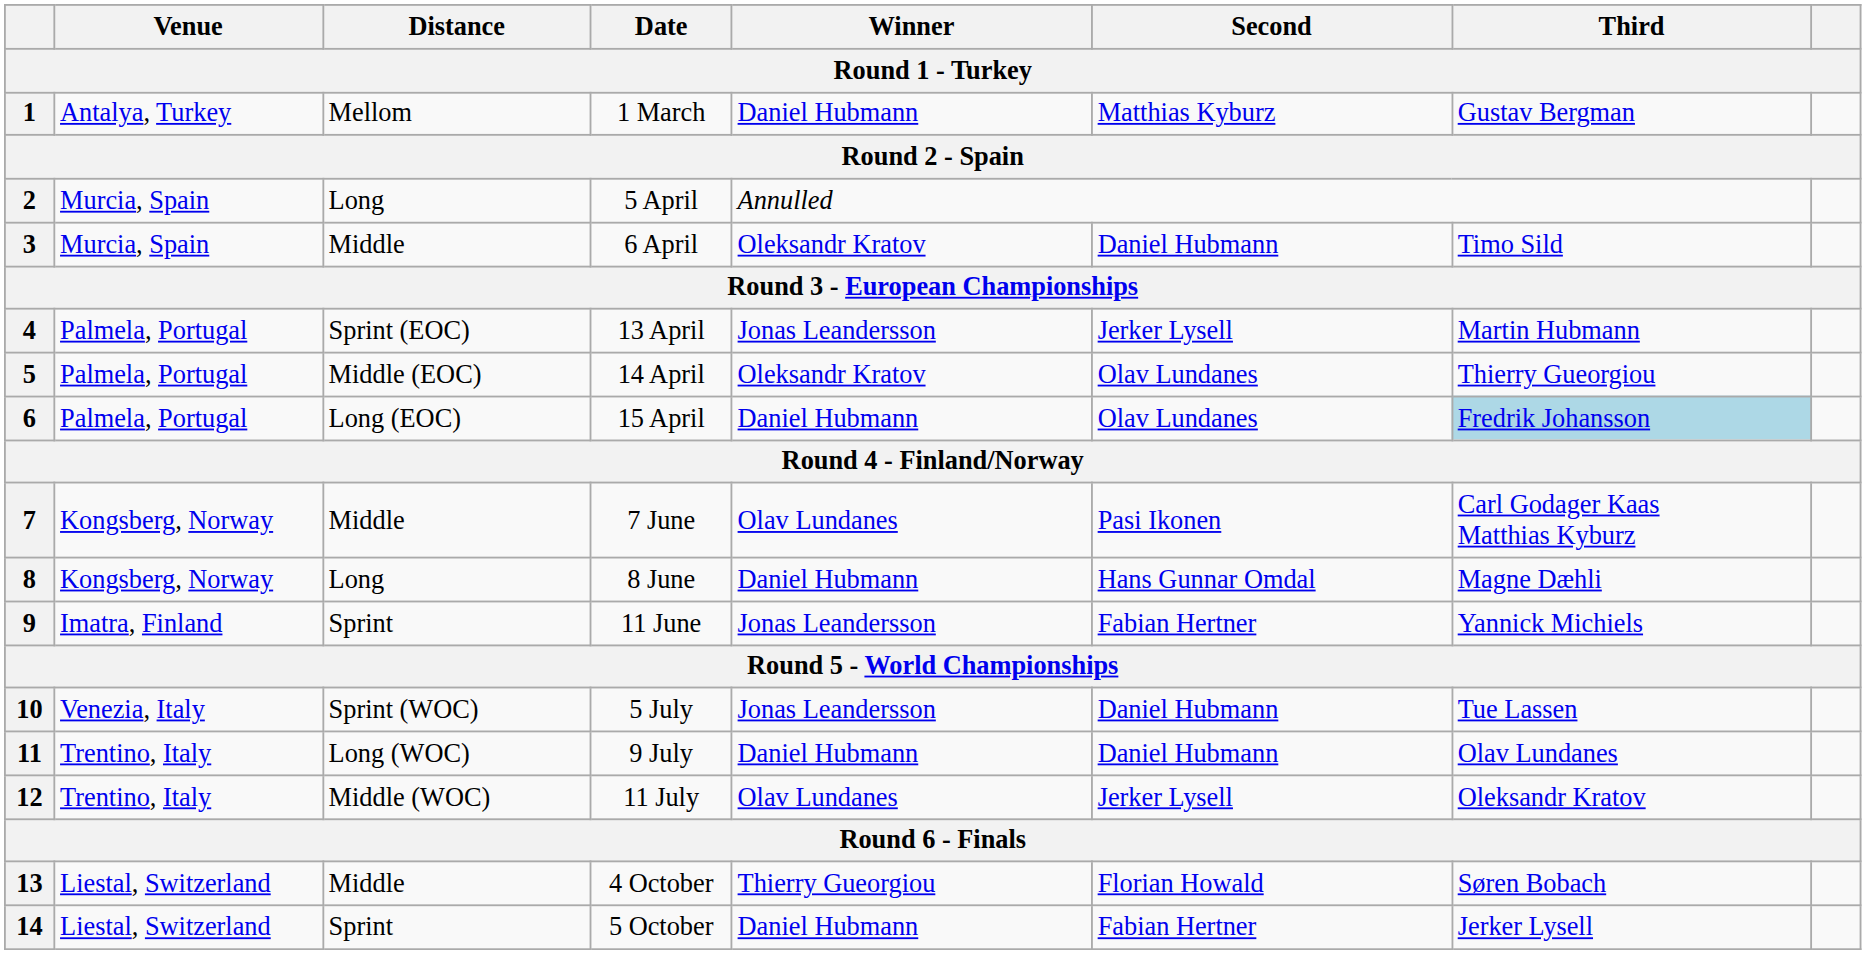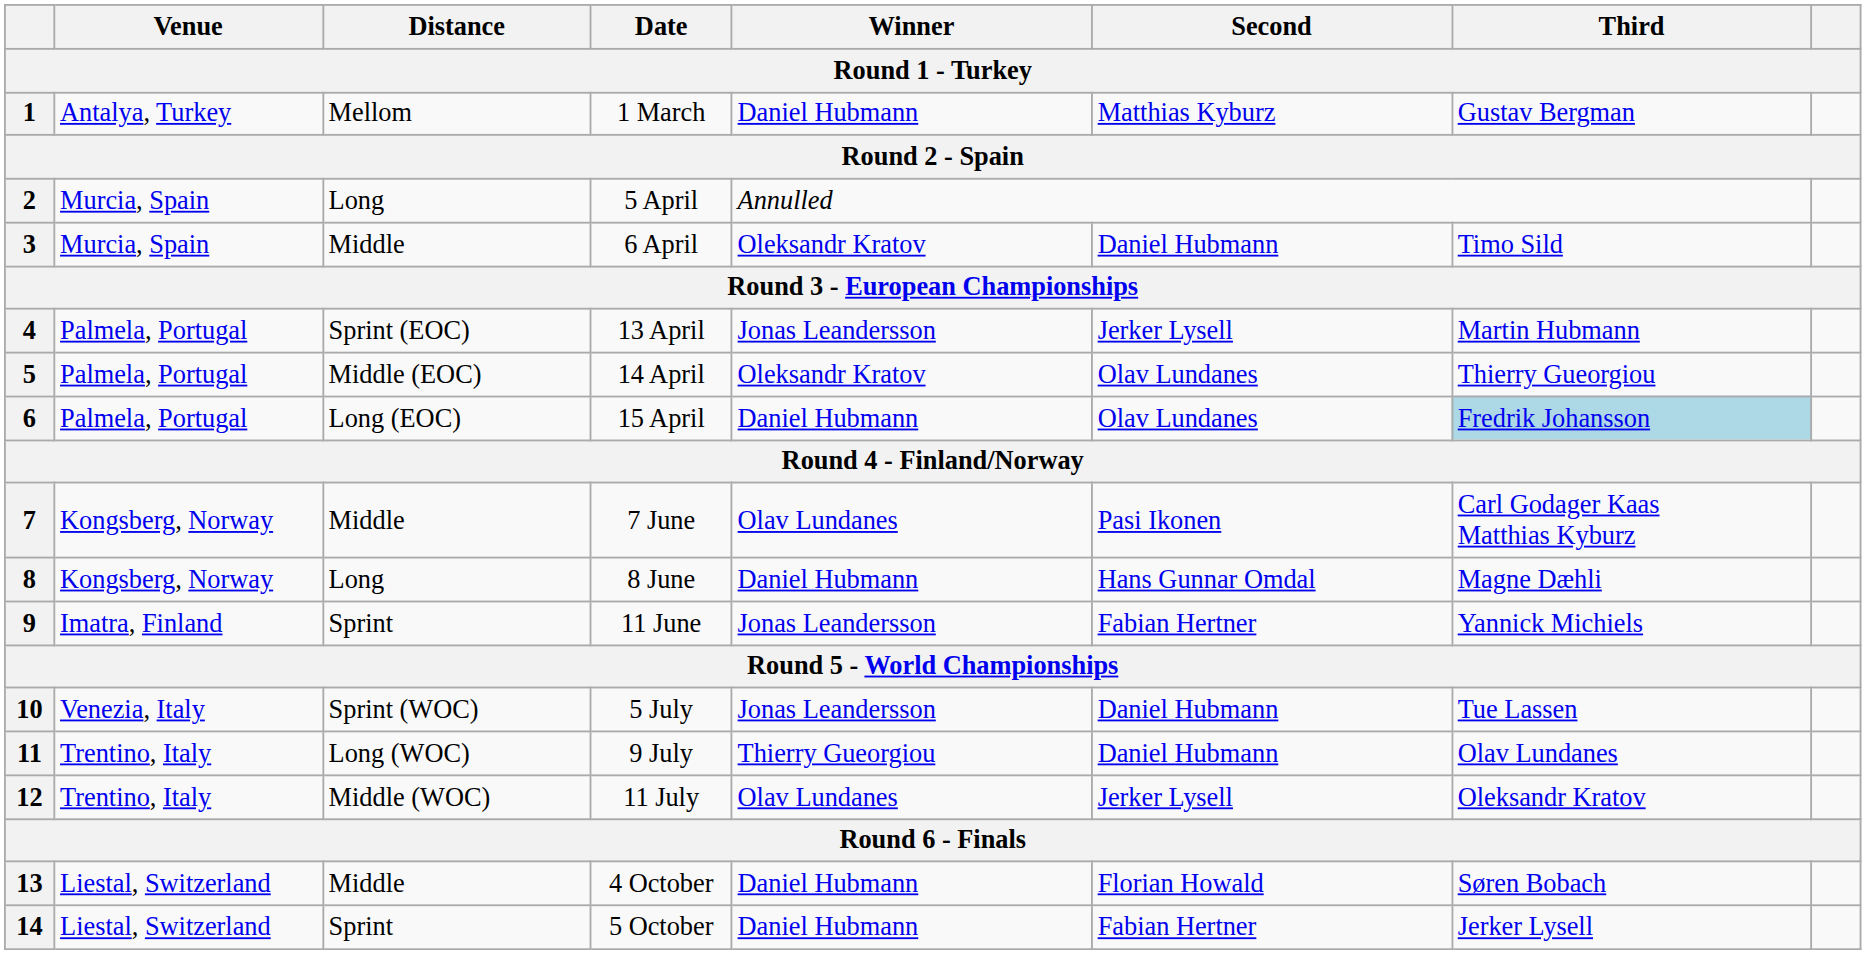11 | Winner: Daniel Hubmann -> Thierry Gueorgiou
13 | Winner: Thierry Gueorgiou -> Daniel Hubmann
